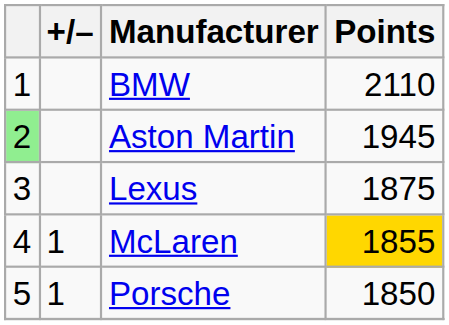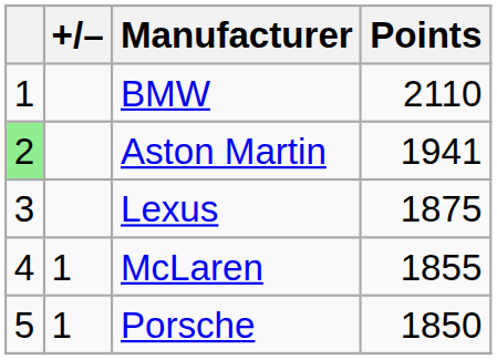Aston Martin | Points: 1945 -> 1941
McLaren | Points: gold background -> no background
